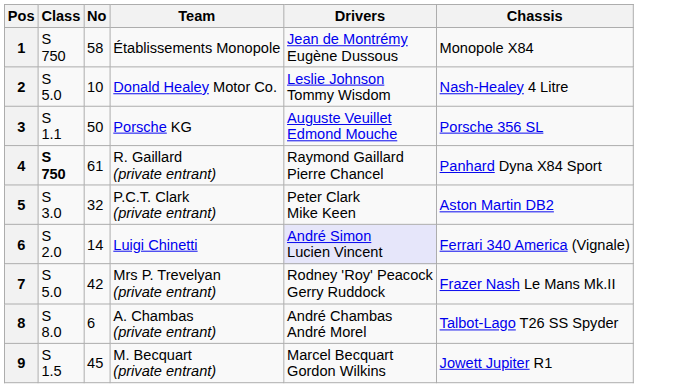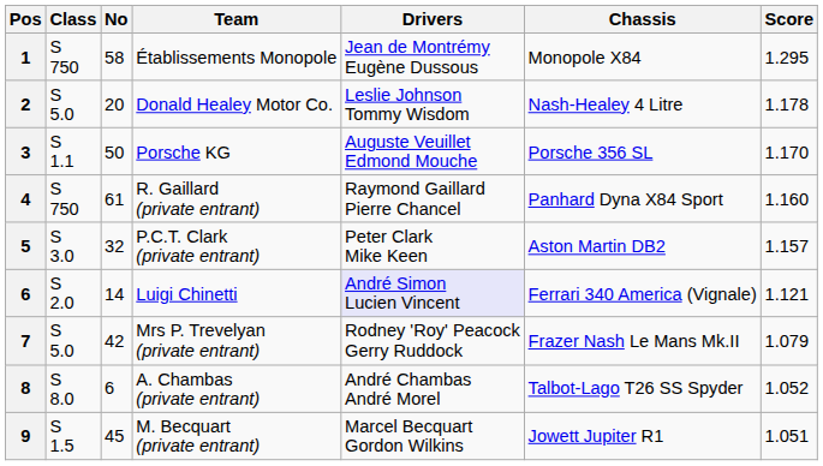+ column: Score | 1.295 | 1.178 | 1.170 | 1.160 | 1.157 | 1.121 | 1.079 | 1.052 | 1.051
Donald Healey Motor Co. | No: 10 -> 20
R. Gaillard (private entrant) | Class: bold -> normal
